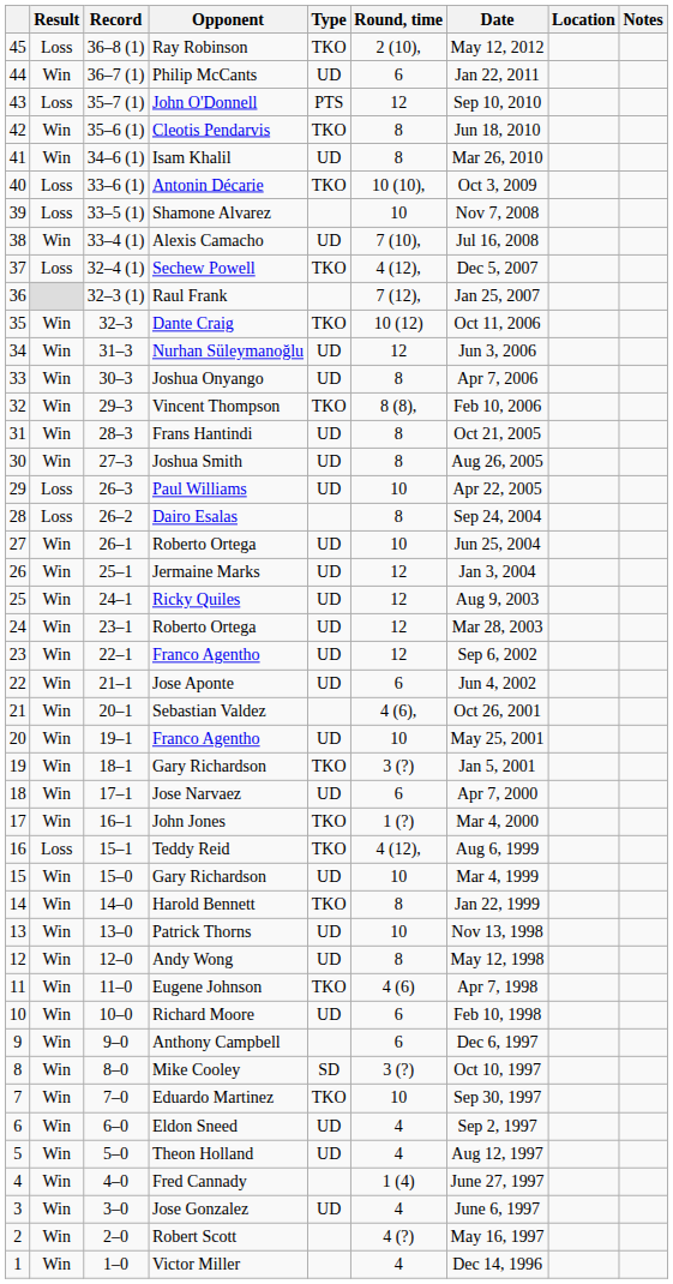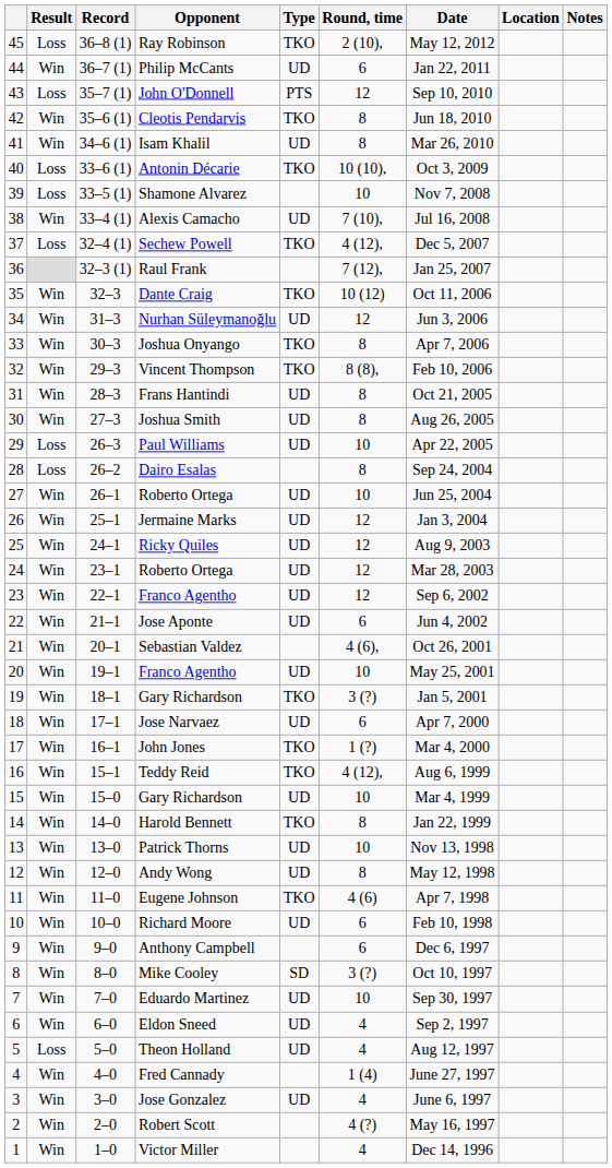Joshua Onyango | Type: UD -> TKO
Teddy Reid | Result: Loss -> Win
Eduardo Martinez | Type: TKO -> UD
Theon Holland | Result: Win -> Loss
